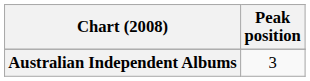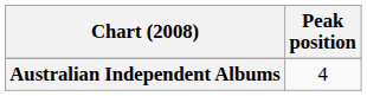Australian Independent Albums | Peak position: 3 -> 4
